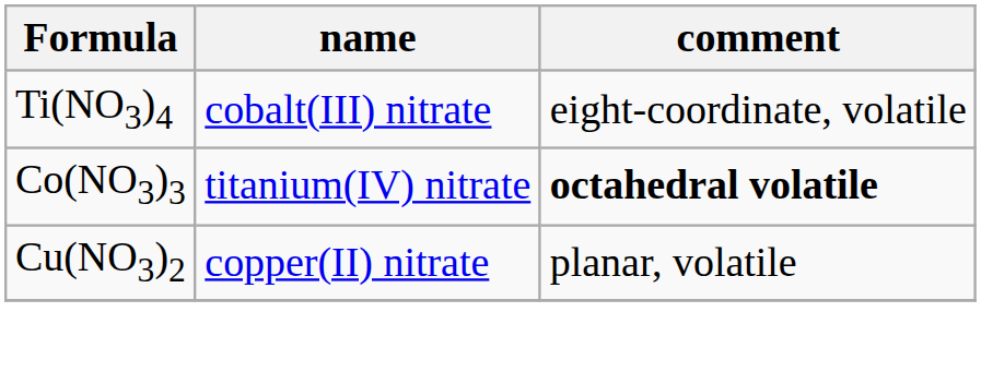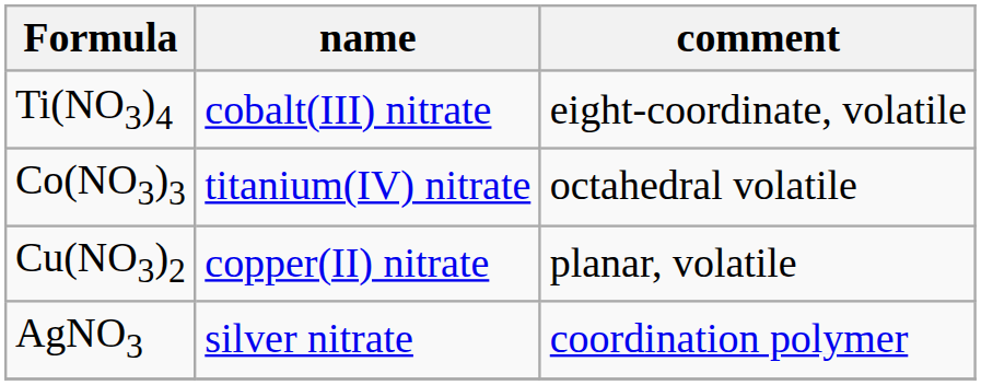Co(NO3)3 | comment: bold -> normal
+ row: AgNO3 | silver nitrate | coordination polymer
